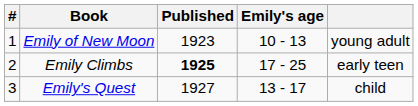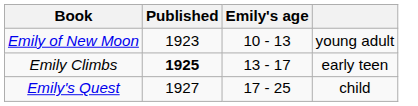- column: # | 1 | 2 | 3
Emily Climbs | Emily's age: 17 - 25 -> 13 - 17
Emily's Quest | Emily's age: 13 - 17 -> 17 - 25
